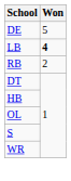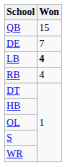+ row: QB | 15
DE | Won: 5 -> 7
RB | Won: 2 -> 4
